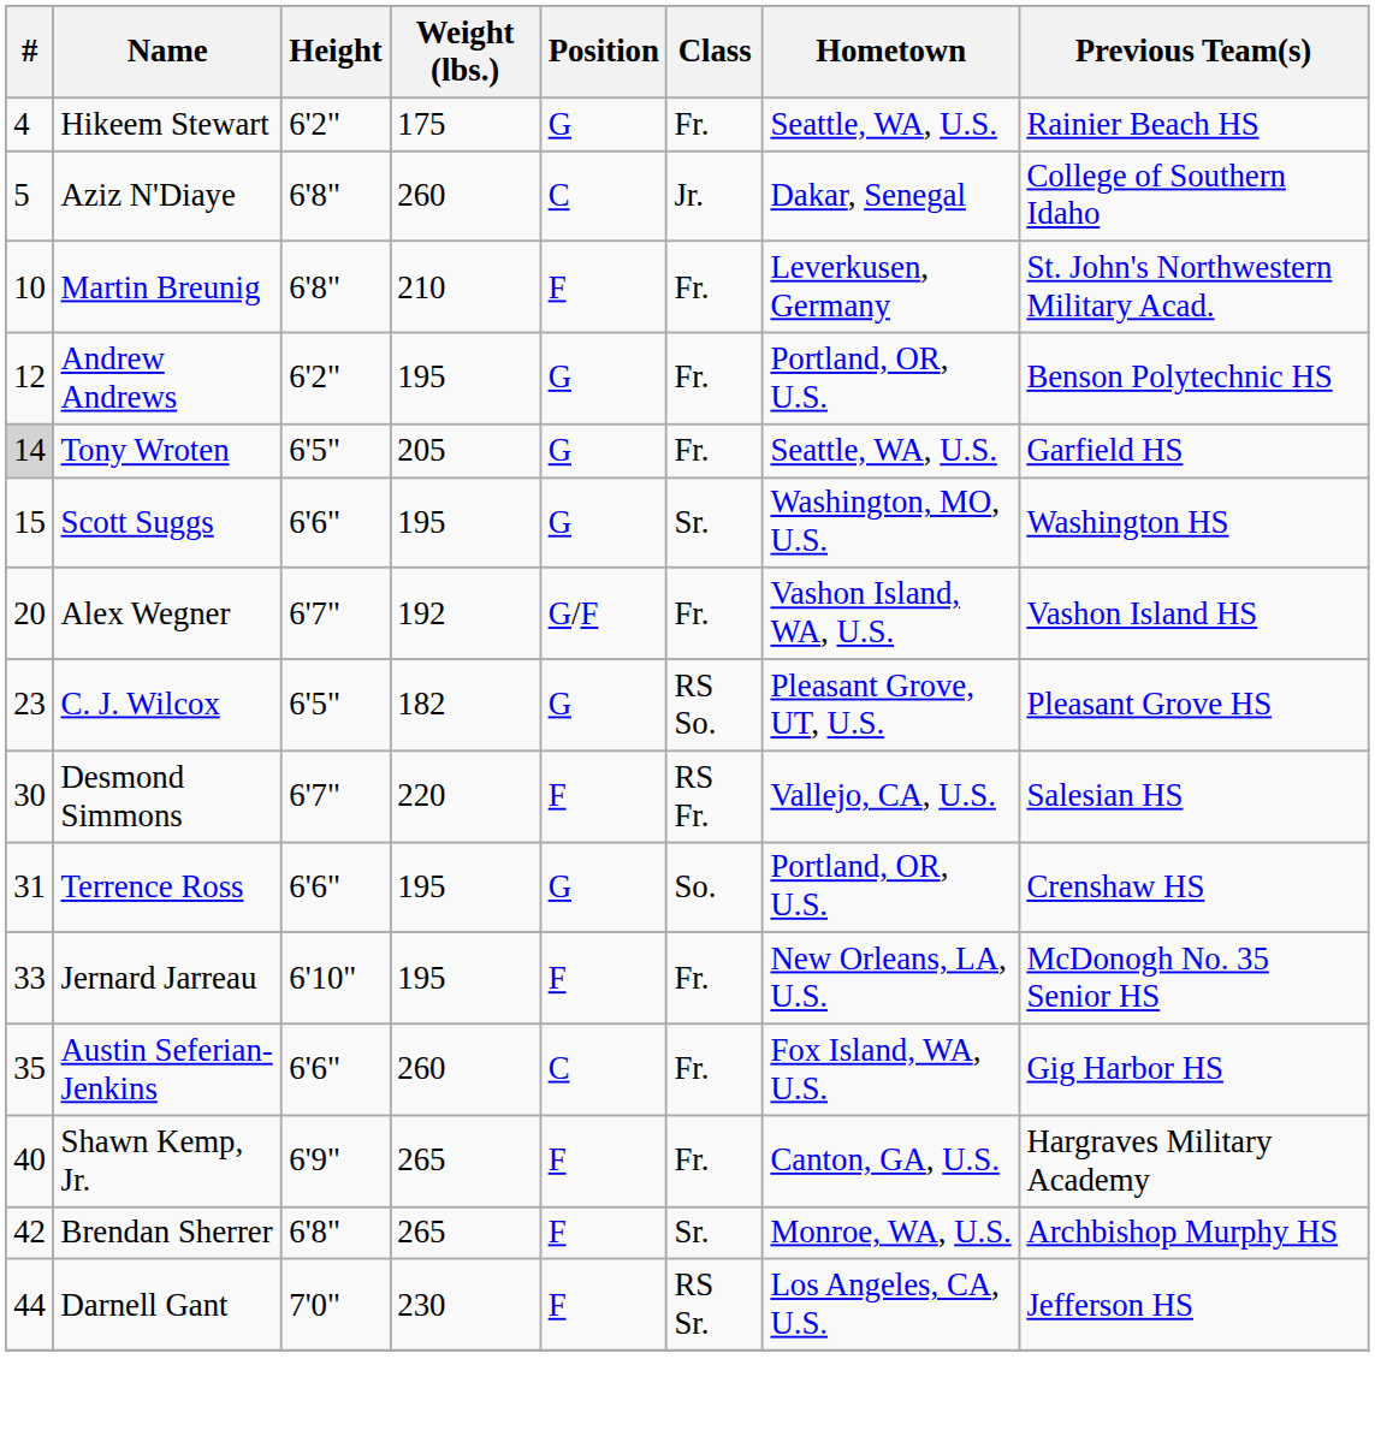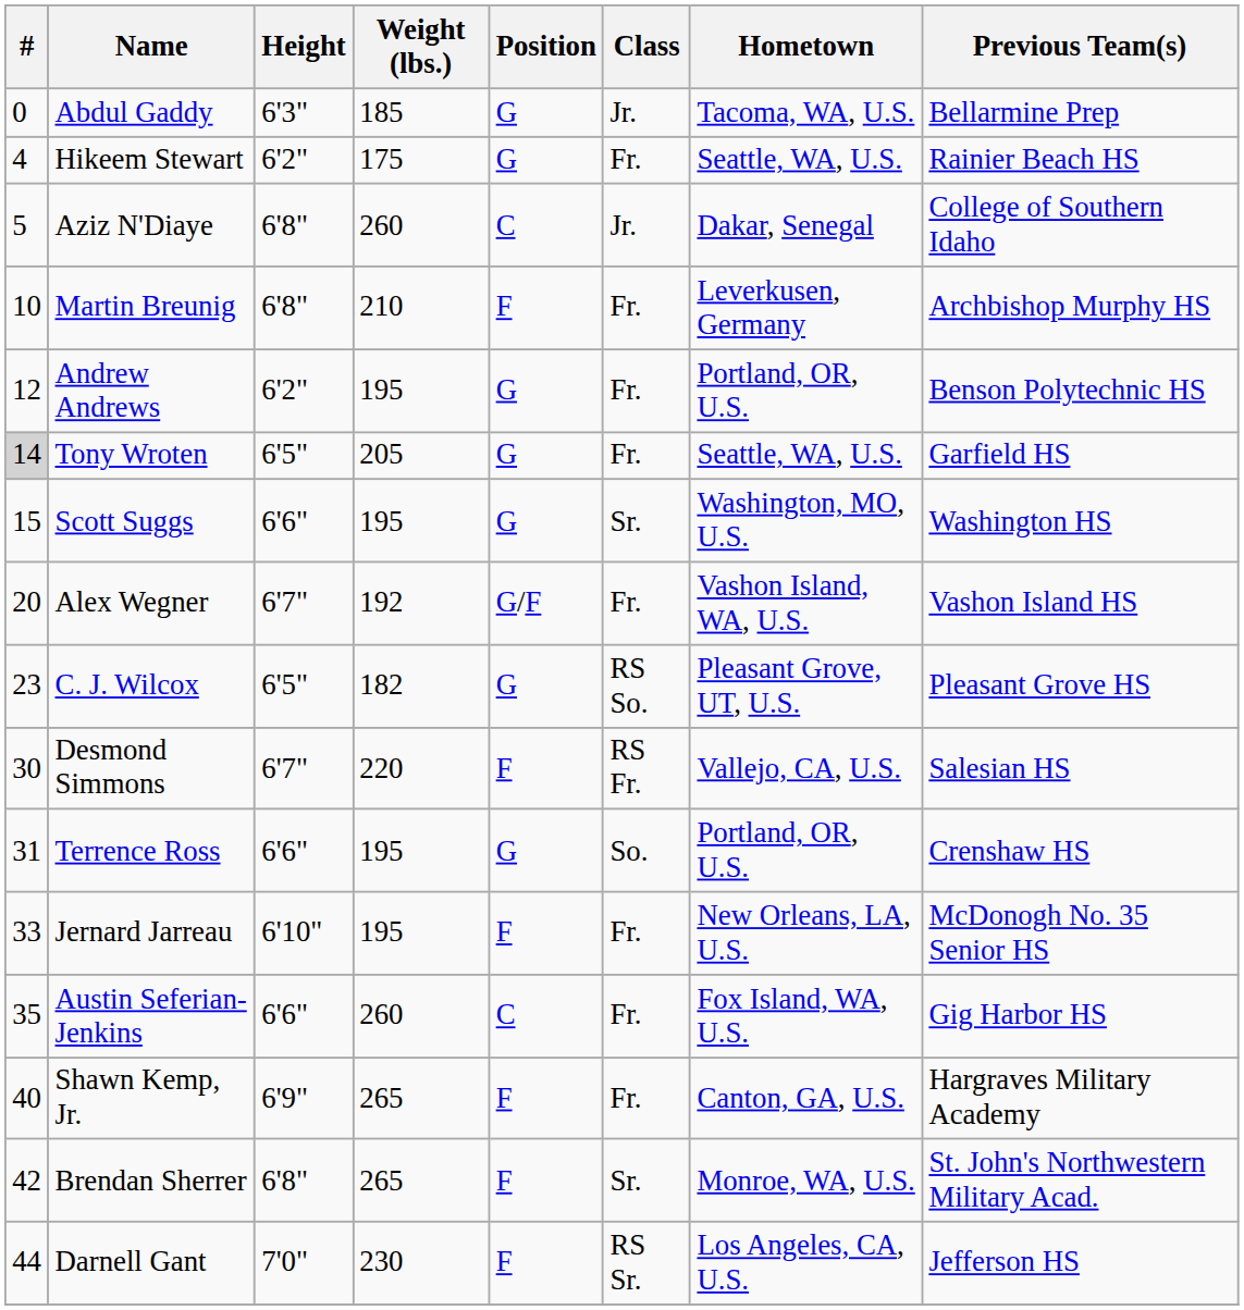+ row: 0 | Abdul Gaddy | 6'3" | 185 | G | Jr. | Tacoma, WA, U.S. | Bellarmine Prep
Martin Breunig | Previous Team(s): St. John's Northwestern Military Acad. -> Archbishop Murphy HS
Brendan Sherrer | Previous Team(s): Archbishop Murphy HS -> St. John's Northwestern Military Acad.
